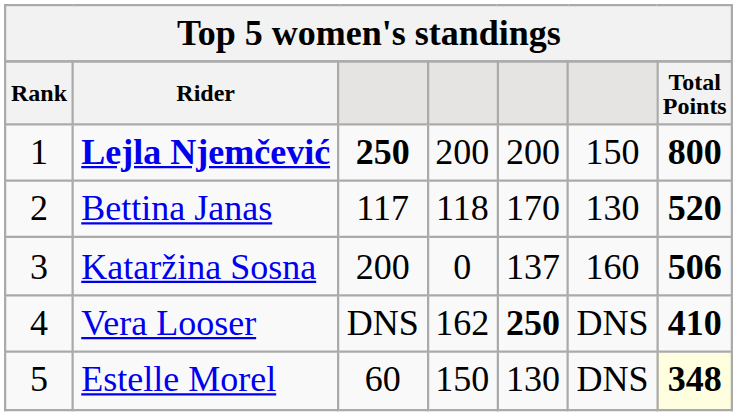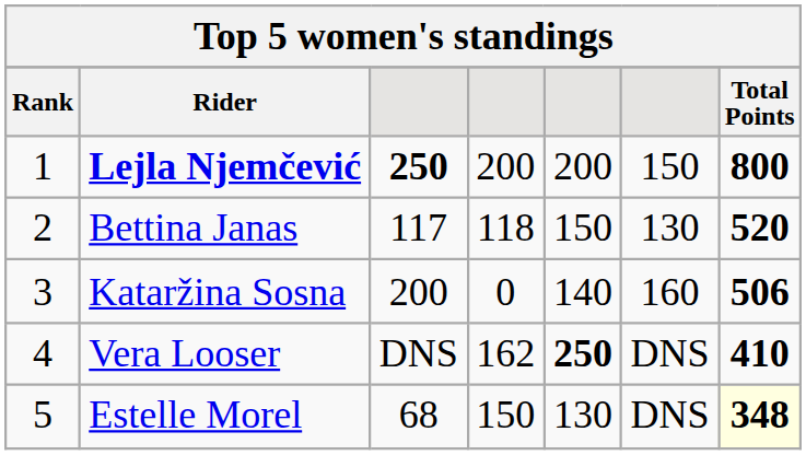Bettina Janas | column 5: 170 -> 150
Kataržina Sosna | column 5: 137 -> 140
Estelle Morel | column 3: 60 -> 68
